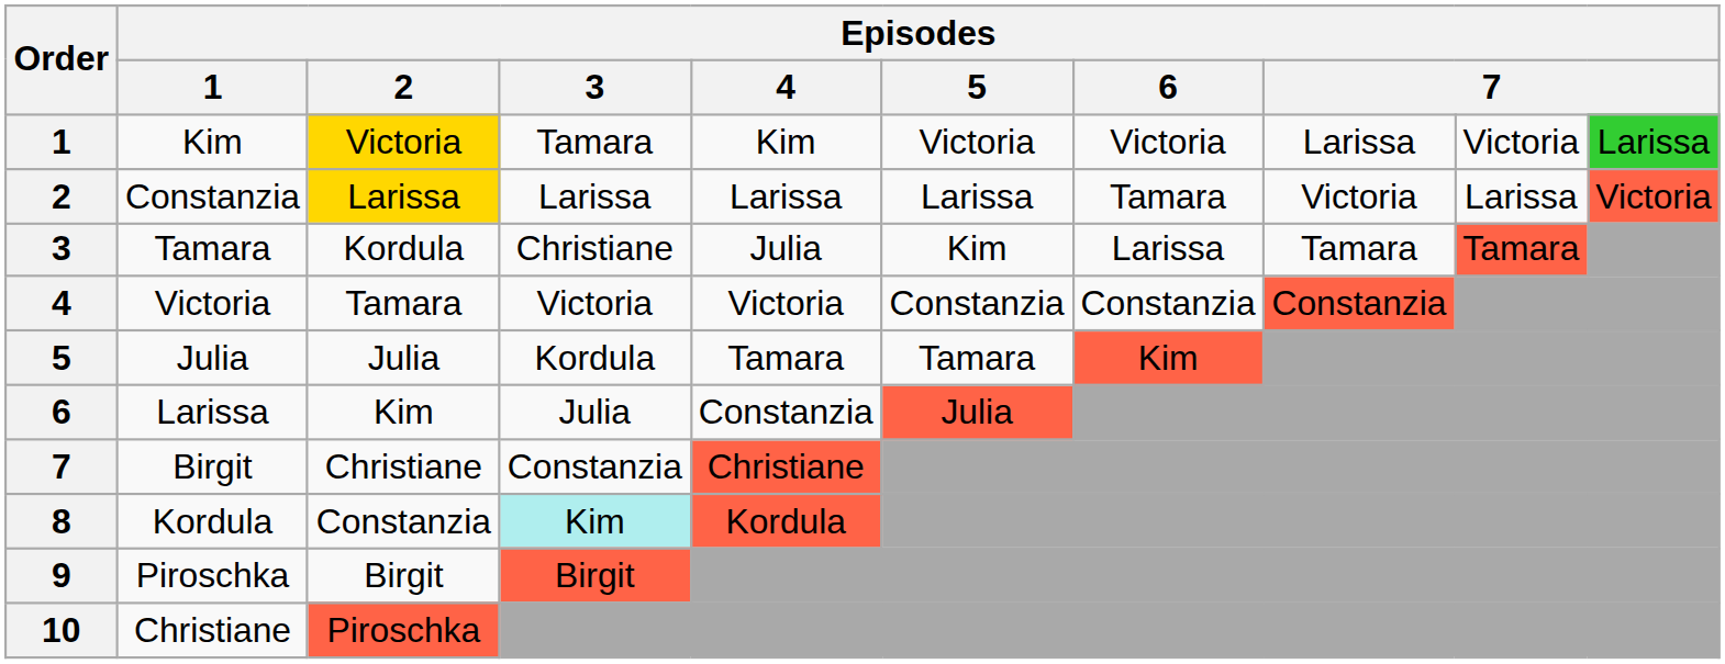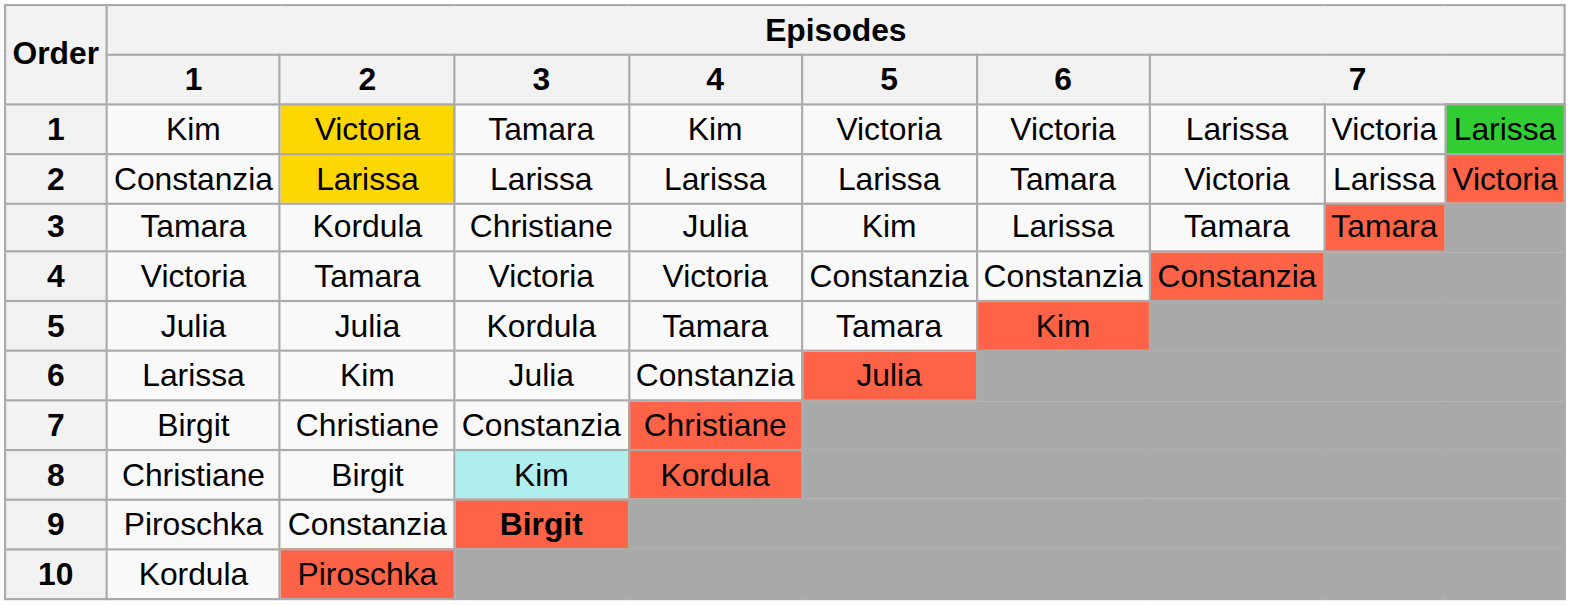8 | Episodes / 1: Kordula -> Christiane
8 | Episodes / 2: Constanzia -> Birgit
9 | Episodes / 2: Birgit -> Constanzia
9 | Episodes / 3: normal -> bold
10 | Episodes / 1: Christiane -> Kordula
